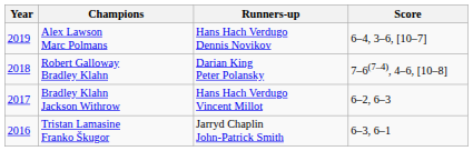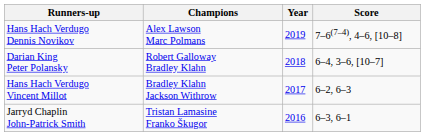columns swapped: Year <-> Runners-up
Alex Lawson Marc Polmans | Score: 6–4, 3–6, [10–7] -> 7–6(7–4), 4–6, [10–8]
Robert Galloway Bradley Klahn | Score: 7–6(7–4), 4–6, [10–8] -> 6–4, 3–6, [10–7]
